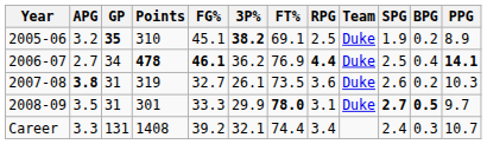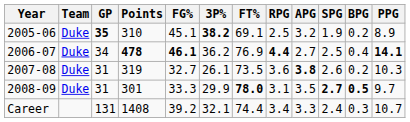columns swapped: Team <-> APG
